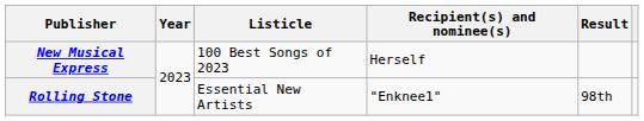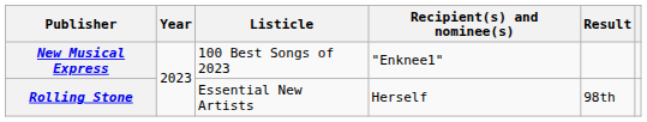New Musical Express | Recipient(s) and nominee(s): Herself -> "Enknee1"
Rolling Stone | Recipient(s) and nominee(s): "Enknee1" -> Herself
